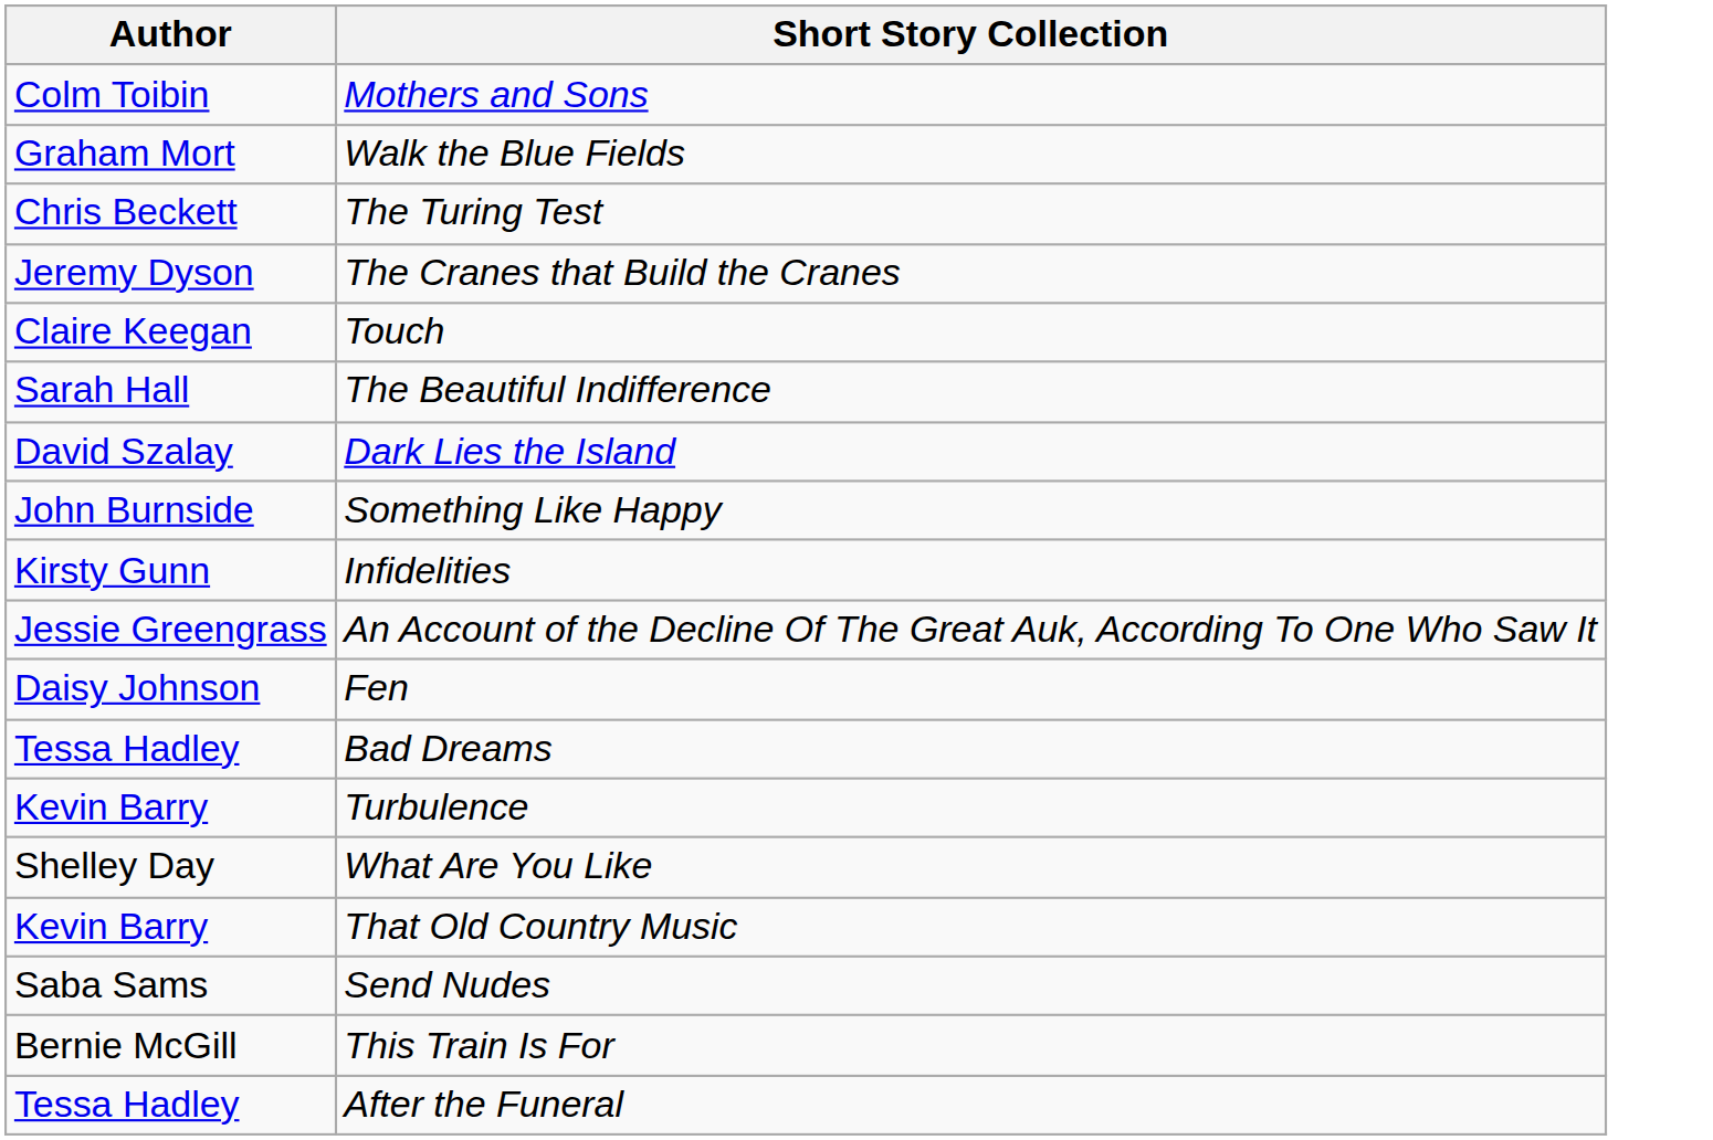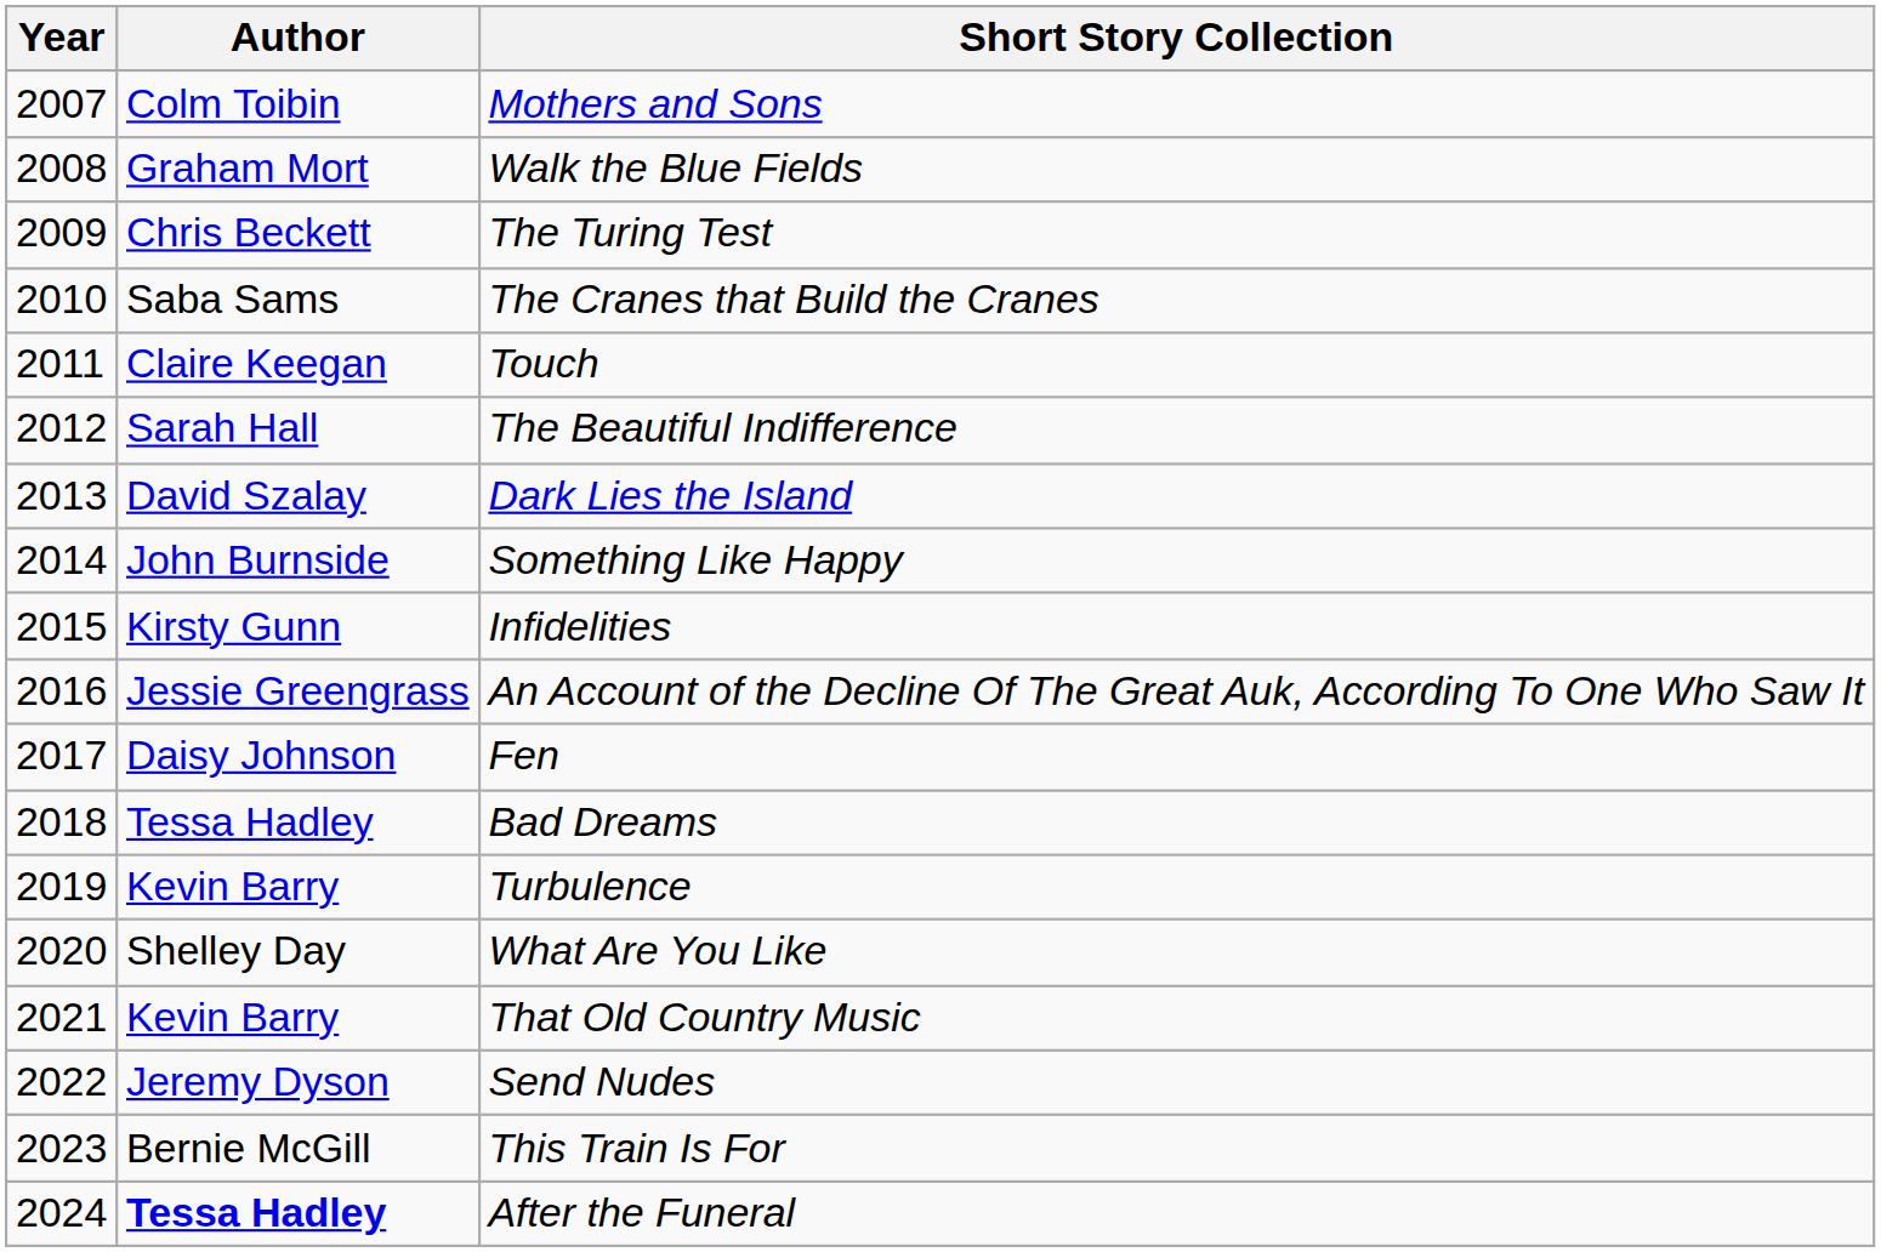+ column: Year | 2007 | 2008 | 2009 | 2010 | 2011 | 2012 | 2013 | 2014 | 2015 | 2016 | 2017 | 2018 | 2019 | 2020 | 2021 | 2022 | 2023 | 2024
The Cranes that Build the Cranes | Author: Jeremy Dyson -> Saba Sams
Send Nudes | Author: Saba Sams -> Jeremy Dyson
After the Funeral | Author: normal -> bold
